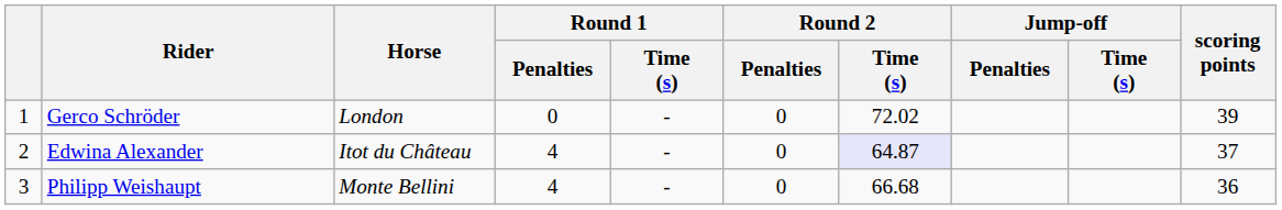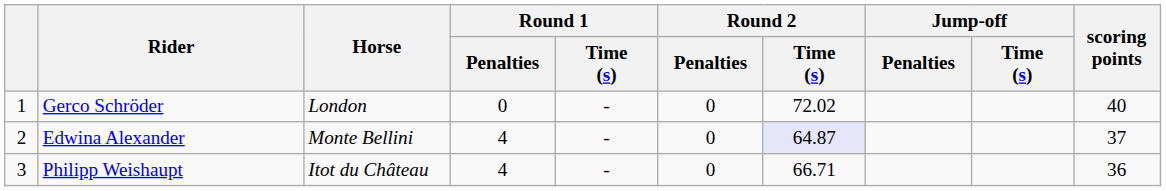Gerco Schröder | scoring points: 39 -> 40
Edwina Alexander | Horse: Itot du Château -> Monte Bellini
Philipp Weishaupt | Horse: Monte Bellini -> Itot du Château
Philipp Weishaupt | Round 2 / Time (s): 66.68 -> 66.71
